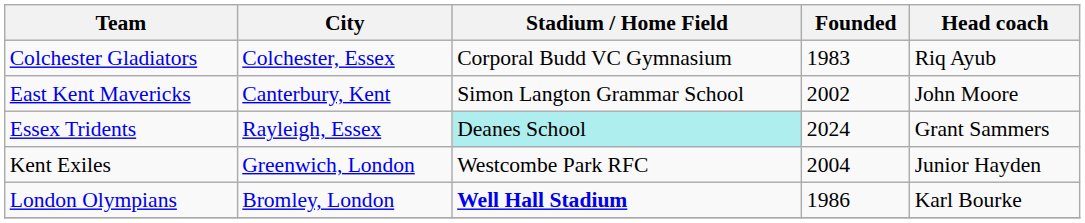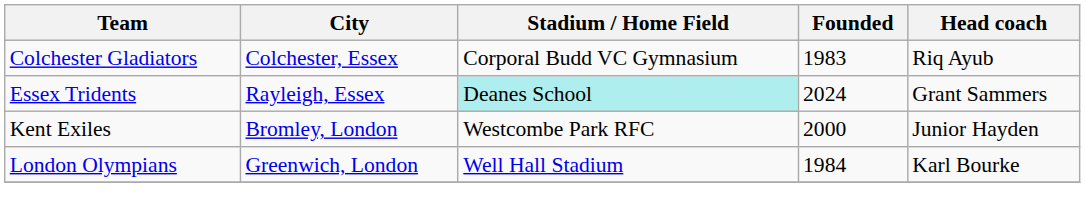- row: East Kent Mavericks | Canterbury, Kent | Simon Langton Grammar School | 2002 | John Moore
Kent Exiles | City: Greenwich, London -> Bromley, London
Kent Exiles | Founded: 2004 -> 2000
London Olympians | City: Bromley, London -> Greenwich, London
London Olympians | Stadium / Home Field: bold -> normal
London Olympians | Founded: 1986 -> 1984
